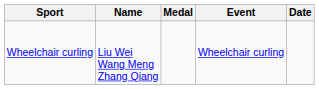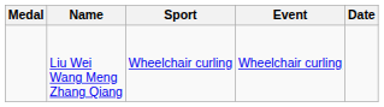columns swapped: Medal <-> Sport
